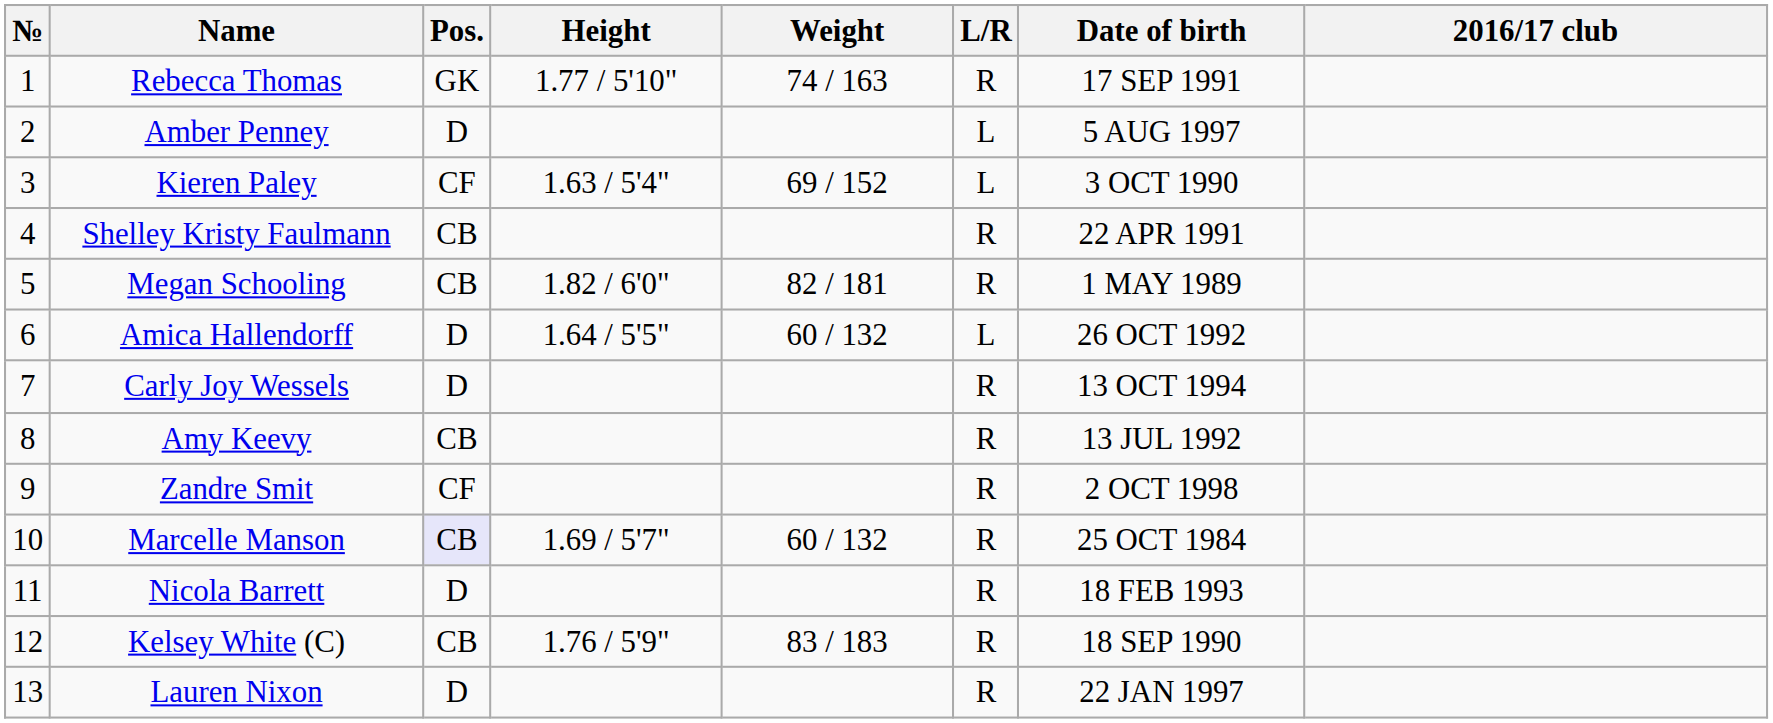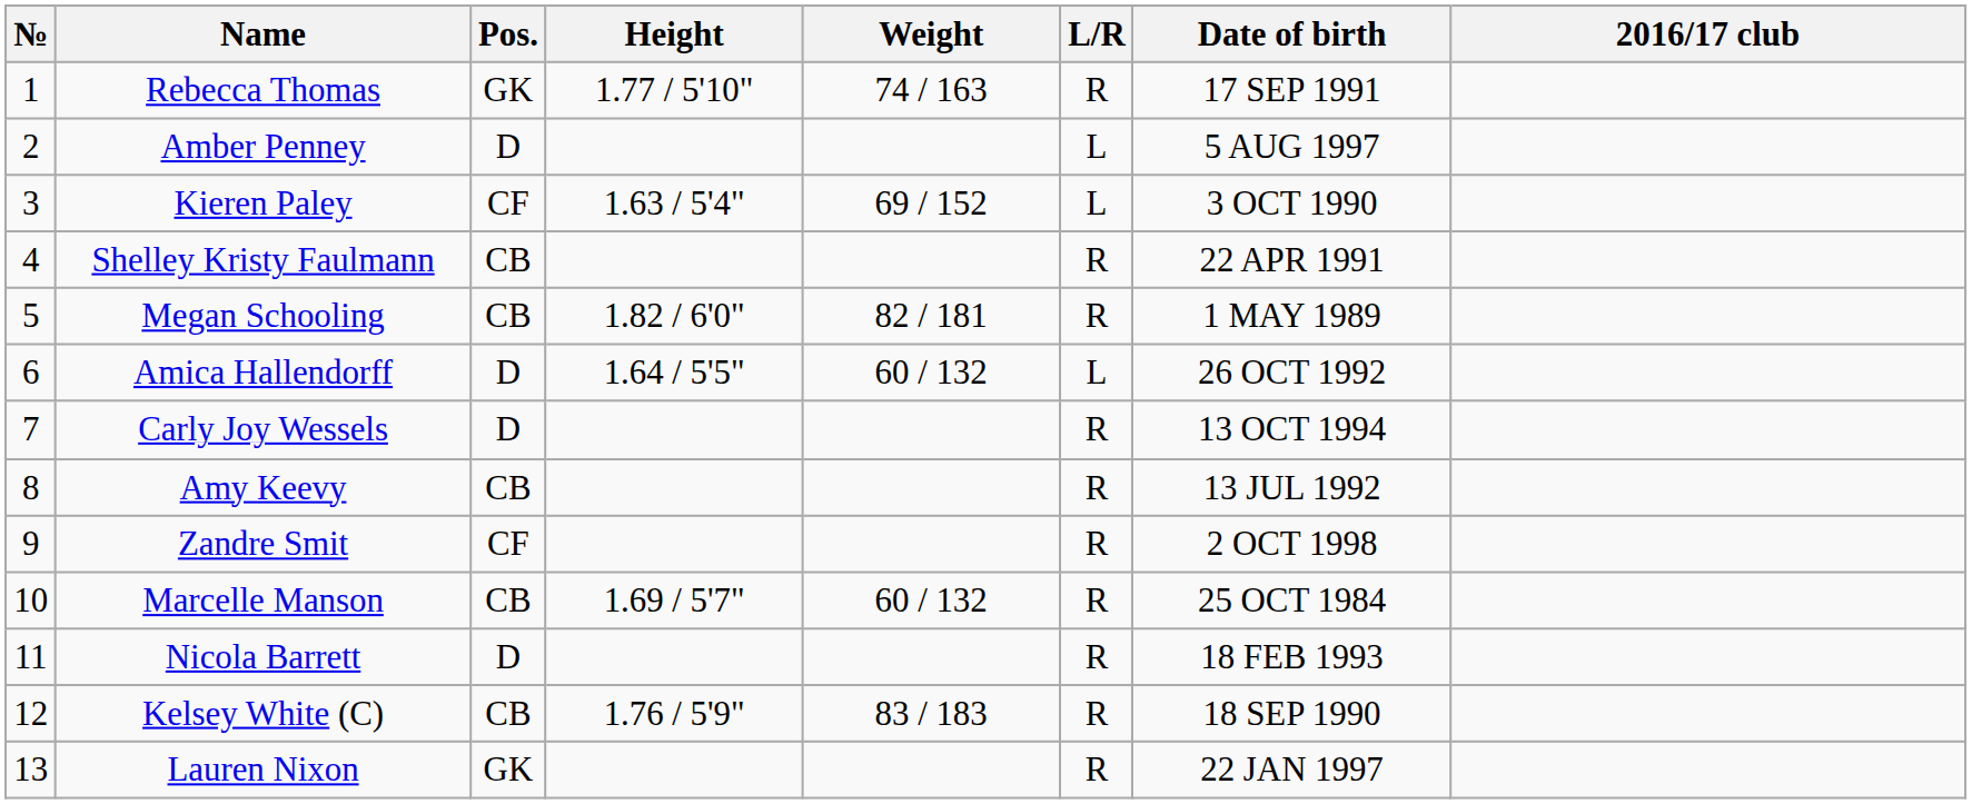Marcelle Manson | Pos.: lavender background -> no background
Lauren Nixon | Pos.: D -> GK
